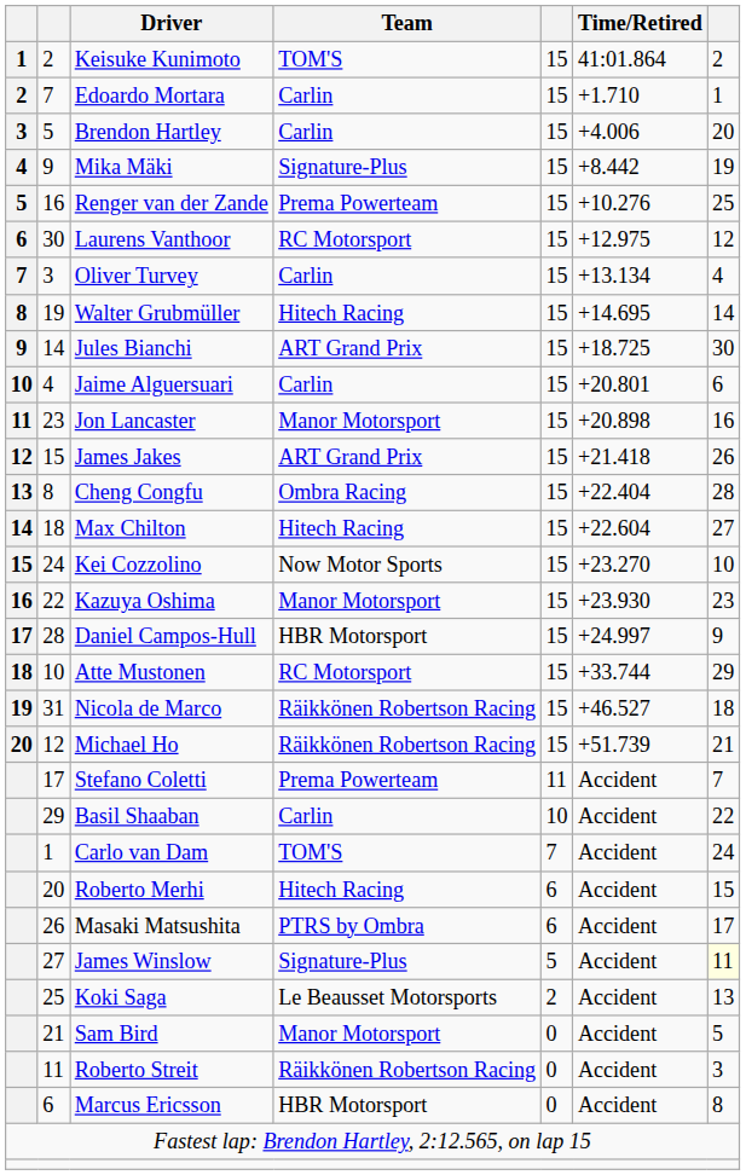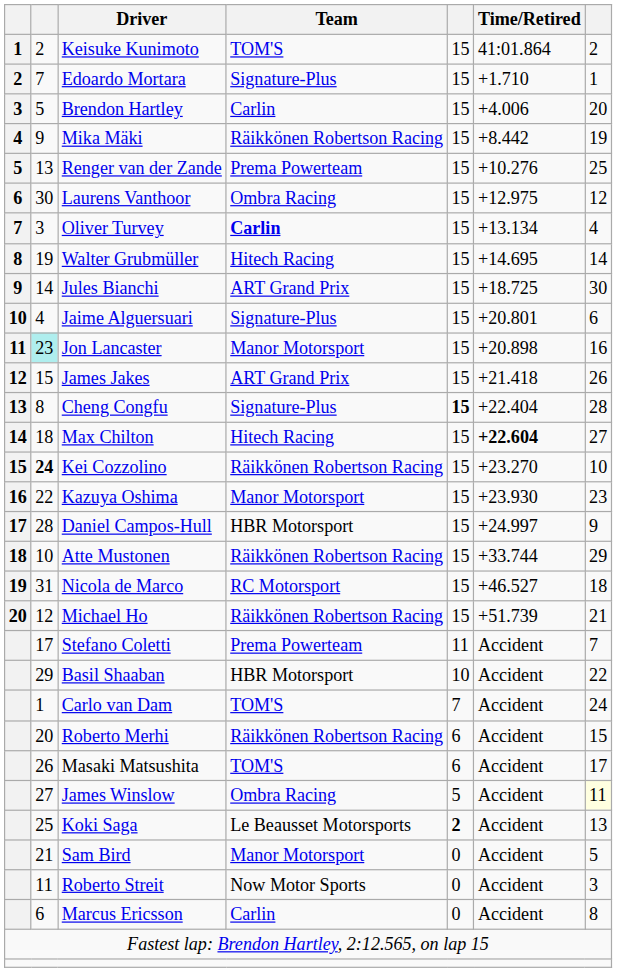Edoardo Mortara | Team: Carlin -> Signature-Plus
Mika Mäki | Team: Signature-Plus -> Räikkönen Robertson Racing
Renger van der Zande | column 2: 16 -> 13
Laurens Vanthoor | Team: RC Motorsport -> Ombra Racing
Oliver Turvey | Team: normal -> bold
Jaime Alguersuari | Team: Carlin -> Signature-Plus
Jon Lancaster | column 2: no background -> paleturquoise background
Cheng Congfu | Team: Ombra Racing -> Signature-Plus
Cheng Congfu | column 5: normal -> bold
Max Chilton | Time/Retired: normal -> bold
Kei Cozzolino | column 2: normal -> bold
Kei Cozzolino | Team: Now Motor Sports -> Räikkönen Robertson Racing
Atte Mustonen | Team: RC Motorsport -> Räikkönen Robertson Racing
Nicola de Marco | Team: Räikkönen Robertson Racing -> RC Motorsport
Basil Shaaban | Team: Carlin -> HBR Motorsport
Roberto Merhi | Team: Hitech Racing -> Räikkönen Robertson Racing
Masaki Matsushita | Team: PTRS by Ombra -> TOM'S
James Winslow | Team: Signature-Plus -> Ombra Racing
Koki Saga | column 5: normal -> bold
Roberto Streit | Team: Räikkönen Robertson Racing -> Now Motor Sports
Marcus Ericsson | Team: HBR Motorsport -> Carlin
